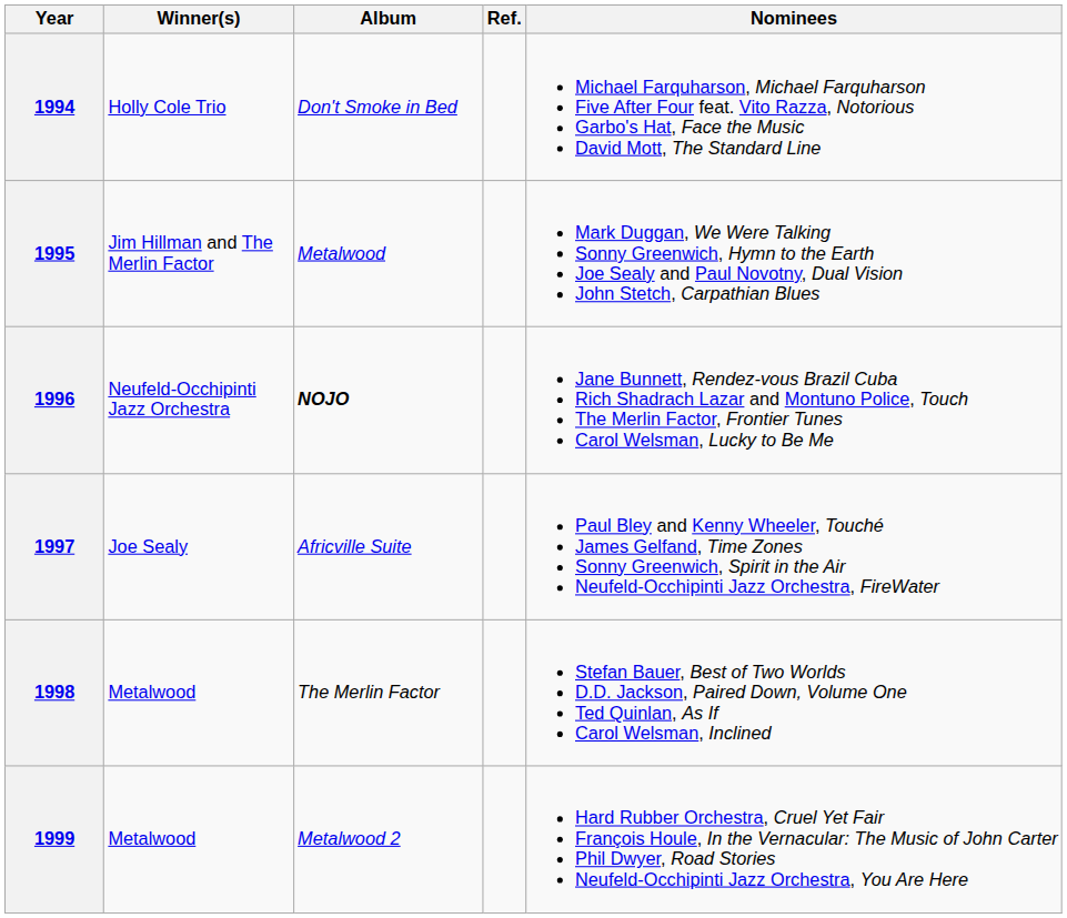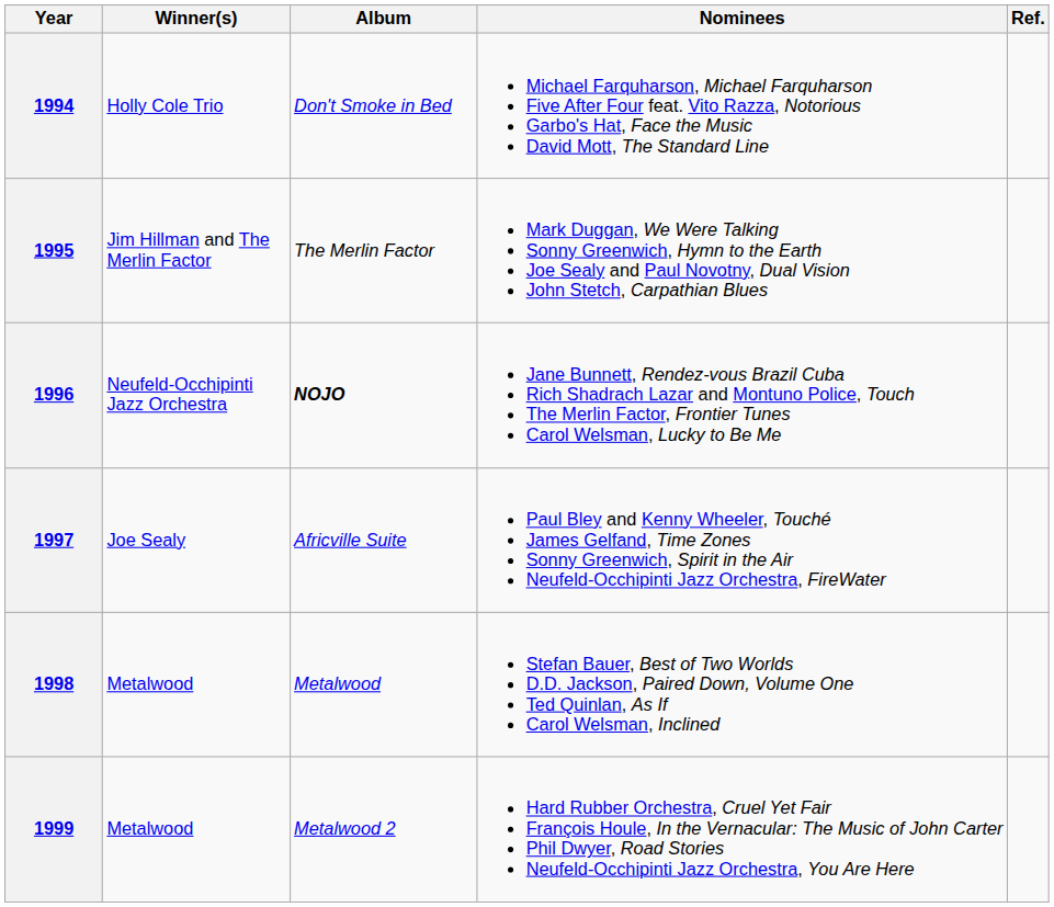columns swapped: Nominees <-> Ref.
1995 | Album: Metalwood -> The Merlin Factor
1998 | Album: The Merlin Factor -> Metalwood
